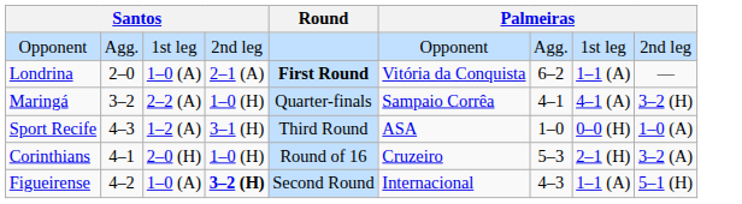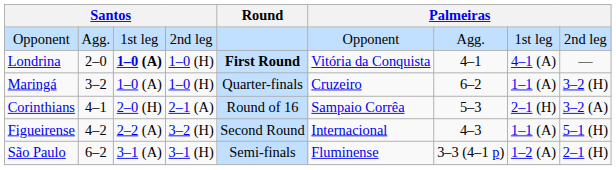Londrina | column 3: normal -> bold
Londrina | column 4: 2–1 (A) -> 1–0 (H)
Londrina | column 7: 6–2 -> 4–1
Londrina | column 8: 1–1 (A) -> 4–1 (A)
Maringá | column 3: 2–2 (A) -> 1–0 (A)
Maringá | column 6: Sampaio Corrêa -> Cruzeiro
Maringá | column 7: 4–1 -> 6–2
Maringá | column 8: 4–1 (A) -> 1–1 (A)
- row: Sport Recife | 4–3 | 1–2 (A) | 3–1 (H) | Third Round | ASA | 1–0 | 0–0 (H) | 1–0 (A)
Corinthians | column 4: 1–0 (H) -> 2–1 (A)
Corinthians | column 6: Cruzeiro -> Sampaio Corrêa
Figueirense | column 3: 1–0 (A) -> 2–2 (A)
Figueirense | column 4: bold -> normal
+ row: São Paulo | 6–2 | 3–1 (A) | 3–1 (H) | Semi-finals | Fluminense | 3–3 (4–1 p) | 1–2 (A) | 2–1 (H)
